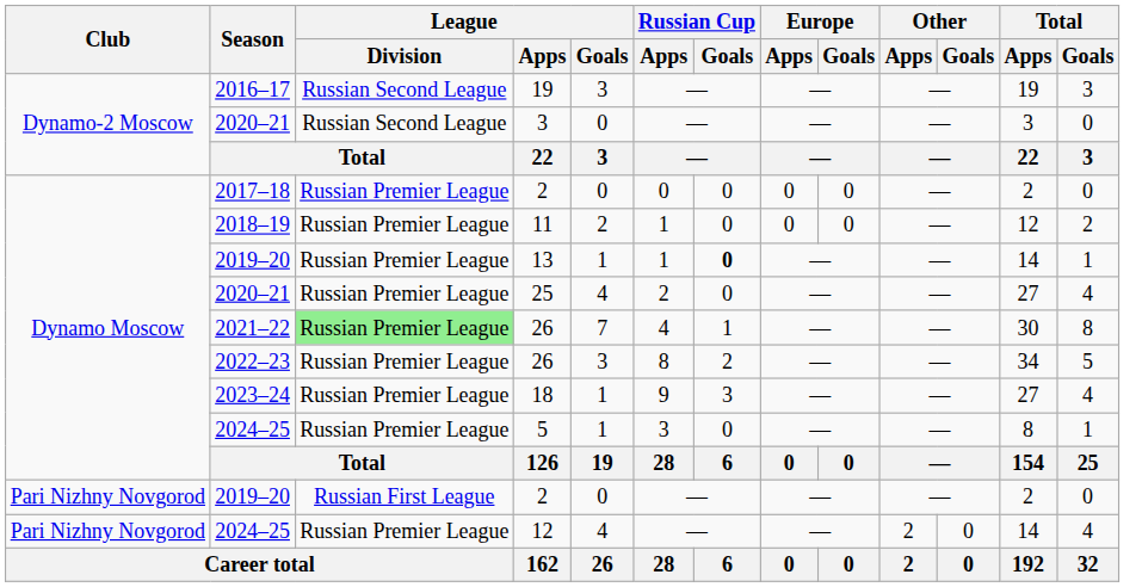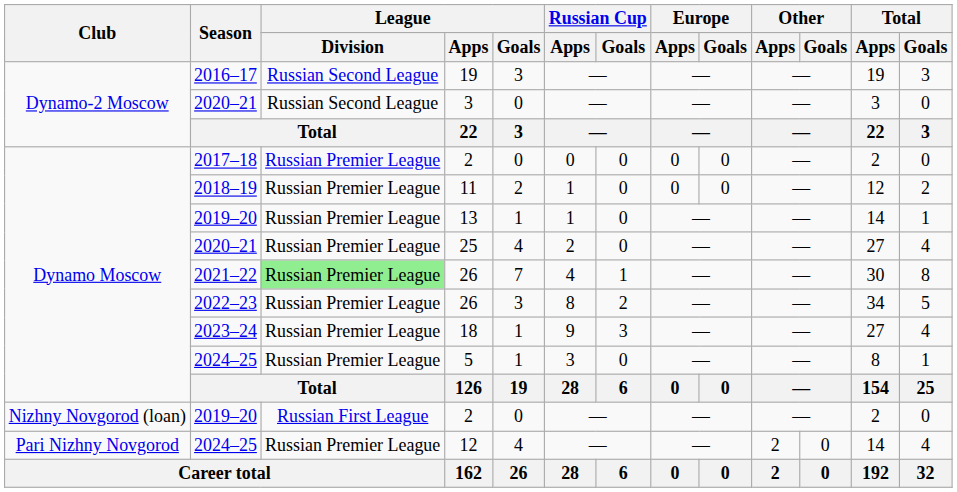13 | Russian Cup / Goals: bold -> normal
2019–20 / 2 | Club: Pari Nizhny Novgorod -> Nizhny Novgorod (loan)
